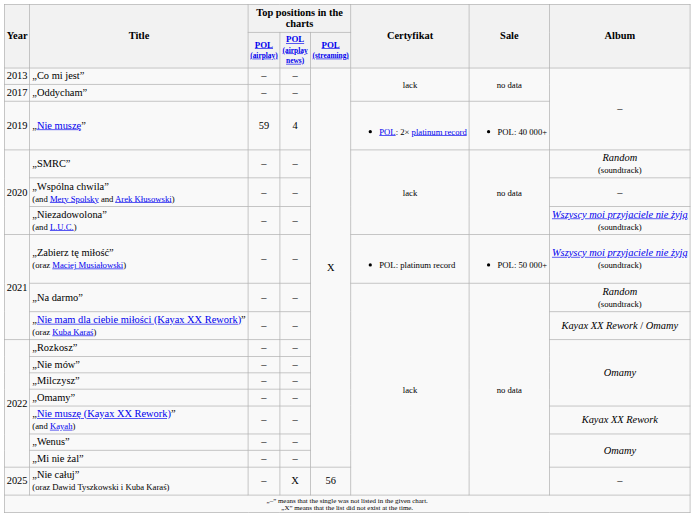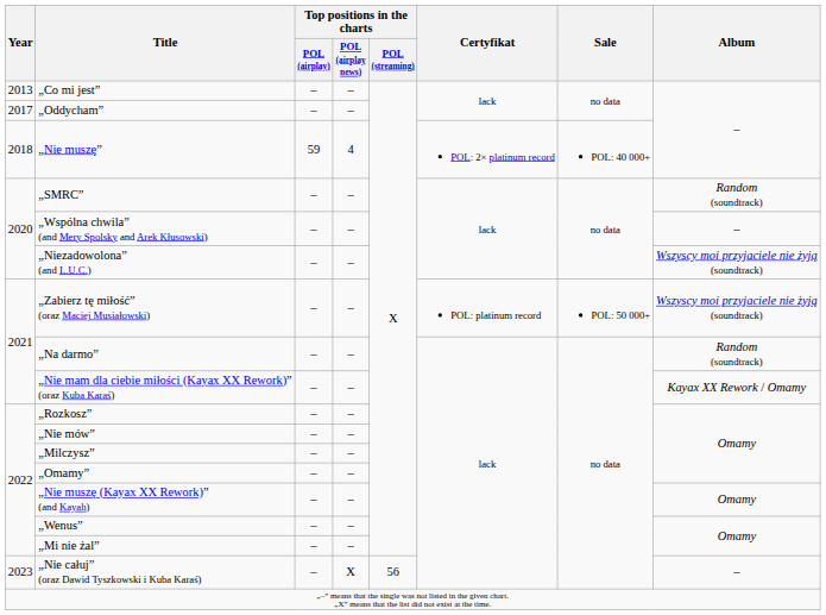„Nie muszę” | Year: 2019 -> 2018
„Nie muszę (Kayax XX Rework)” (and Kayah) | Album: Kayax XX Rework -> Omamy
„Nie całuj” (oraz Dawid Tyszkowski i Kuba Karaś) | Year: 2025 -> 2023
